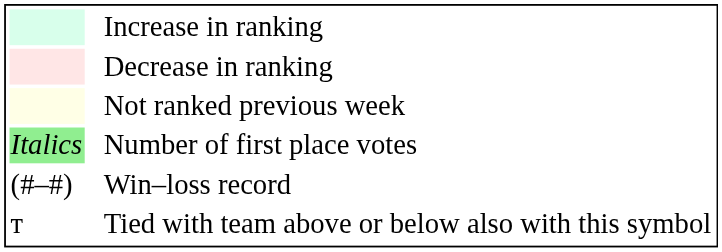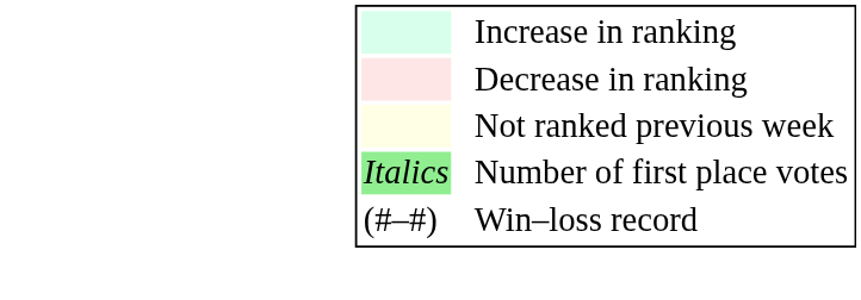- row: т | Tied with team above or below also with this symbol
